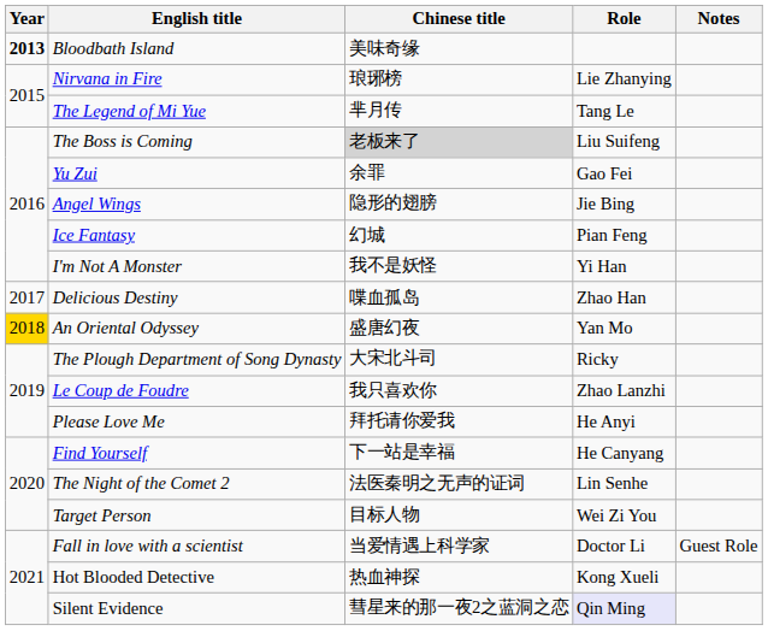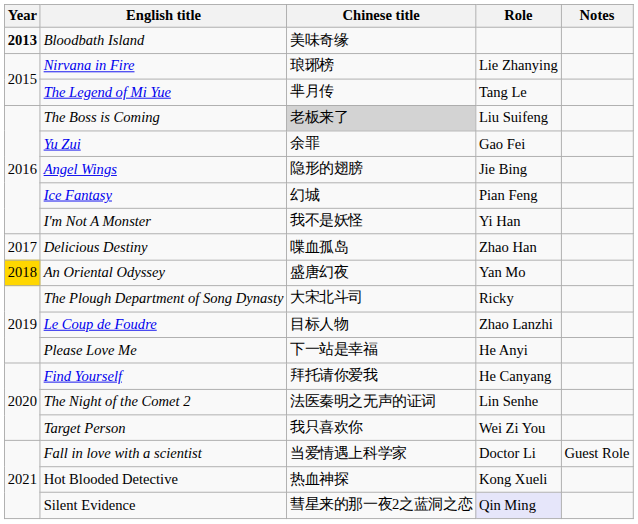Le Coup de Foudre | Chinese title: 我只喜欢你 -> 目标人物
Please Love Me | Chinese title: 拜托请你爱我 -> 下一站是幸福
Find Yourself | Chinese title: 下一站是幸福 -> 拜托请你爱我
Target Person | Chinese title: 目标人物 -> 我只喜欢你
